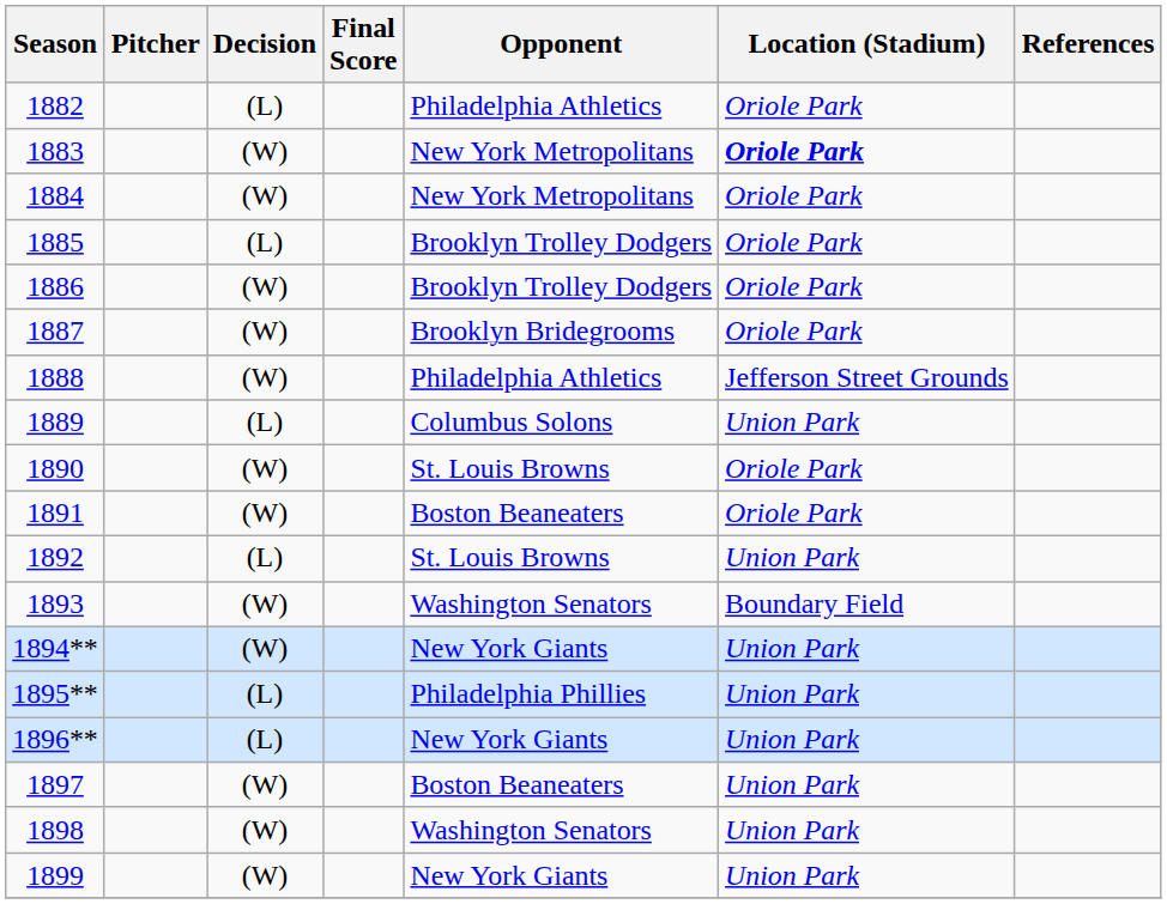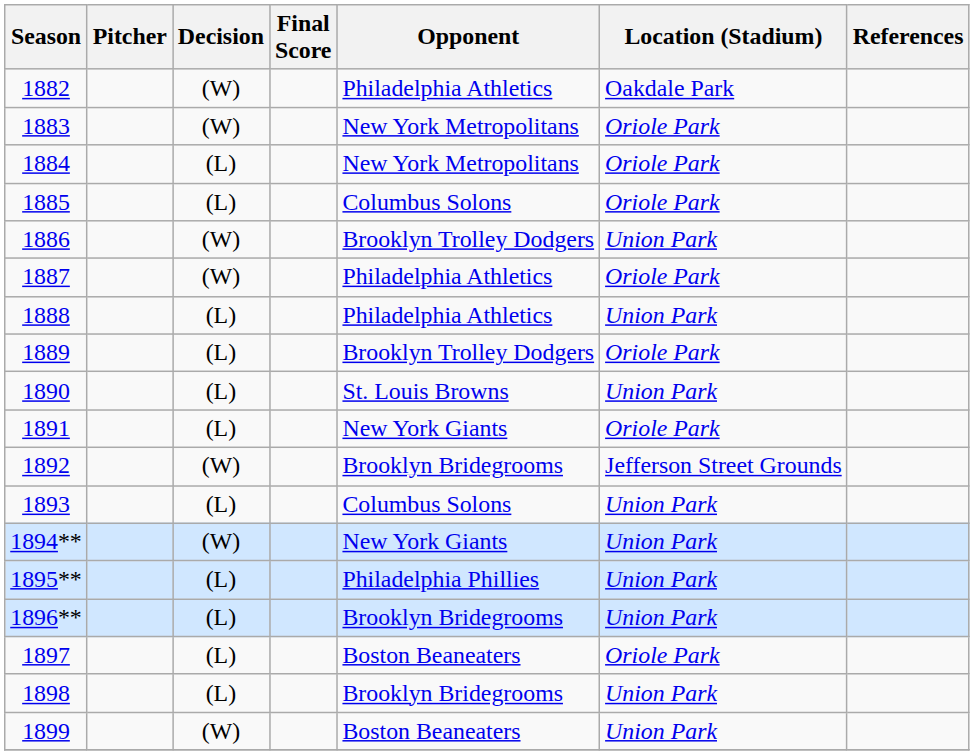1882 | Decision: (L) -> (W)
1882 | Location (Stadium): Oriole Park -> Oakdale Park
1883 | Location (Stadium): bold -> normal
1884 | Decision: (W) -> (L)
1885 | Opponent: Brooklyn Trolley Dodgers -> Columbus Solons
1886 | Location (Stadium): Oriole Park -> Union Park
1887 | Opponent: Brooklyn Bridegrooms -> Philadelphia Athletics
1888 | Decision: (W) -> (L)
1888 | Location (Stadium): Jefferson Street Grounds -> Union Park
1889 | Opponent: Columbus Solons -> Brooklyn Trolley Dodgers
1889 | Location (Stadium): Union Park -> Oriole Park
1890 | Decision: (W) -> (L)
1890 | Location (Stadium): Oriole Park -> Union Park
1891 | Decision: (W) -> (L)
1891 | Opponent: Boston Beaneaters -> New York Giants
1892 | Decision: (L) -> (W)
1892 | Opponent: St. Louis Browns -> Brooklyn Bridegrooms
1892 | Location (Stadium): Union Park -> Jefferson Street Grounds
1893 | Decision: (W) -> (L)
1893 | Opponent: Washington Senators -> Columbus Solons
1893 | Location (Stadium): Boundary Field -> Union Park
1896** | Opponent: New York Giants -> Brooklyn Bridegrooms
1897 | Decision: (W) -> (L)
1897 | Location (Stadium): Union Park -> Oriole Park
1898 | Decision: (W) -> (L)
1898 | Opponent: Washington Senators -> Brooklyn Bridegrooms
1899 | Opponent: New York Giants -> Boston Beaneaters
